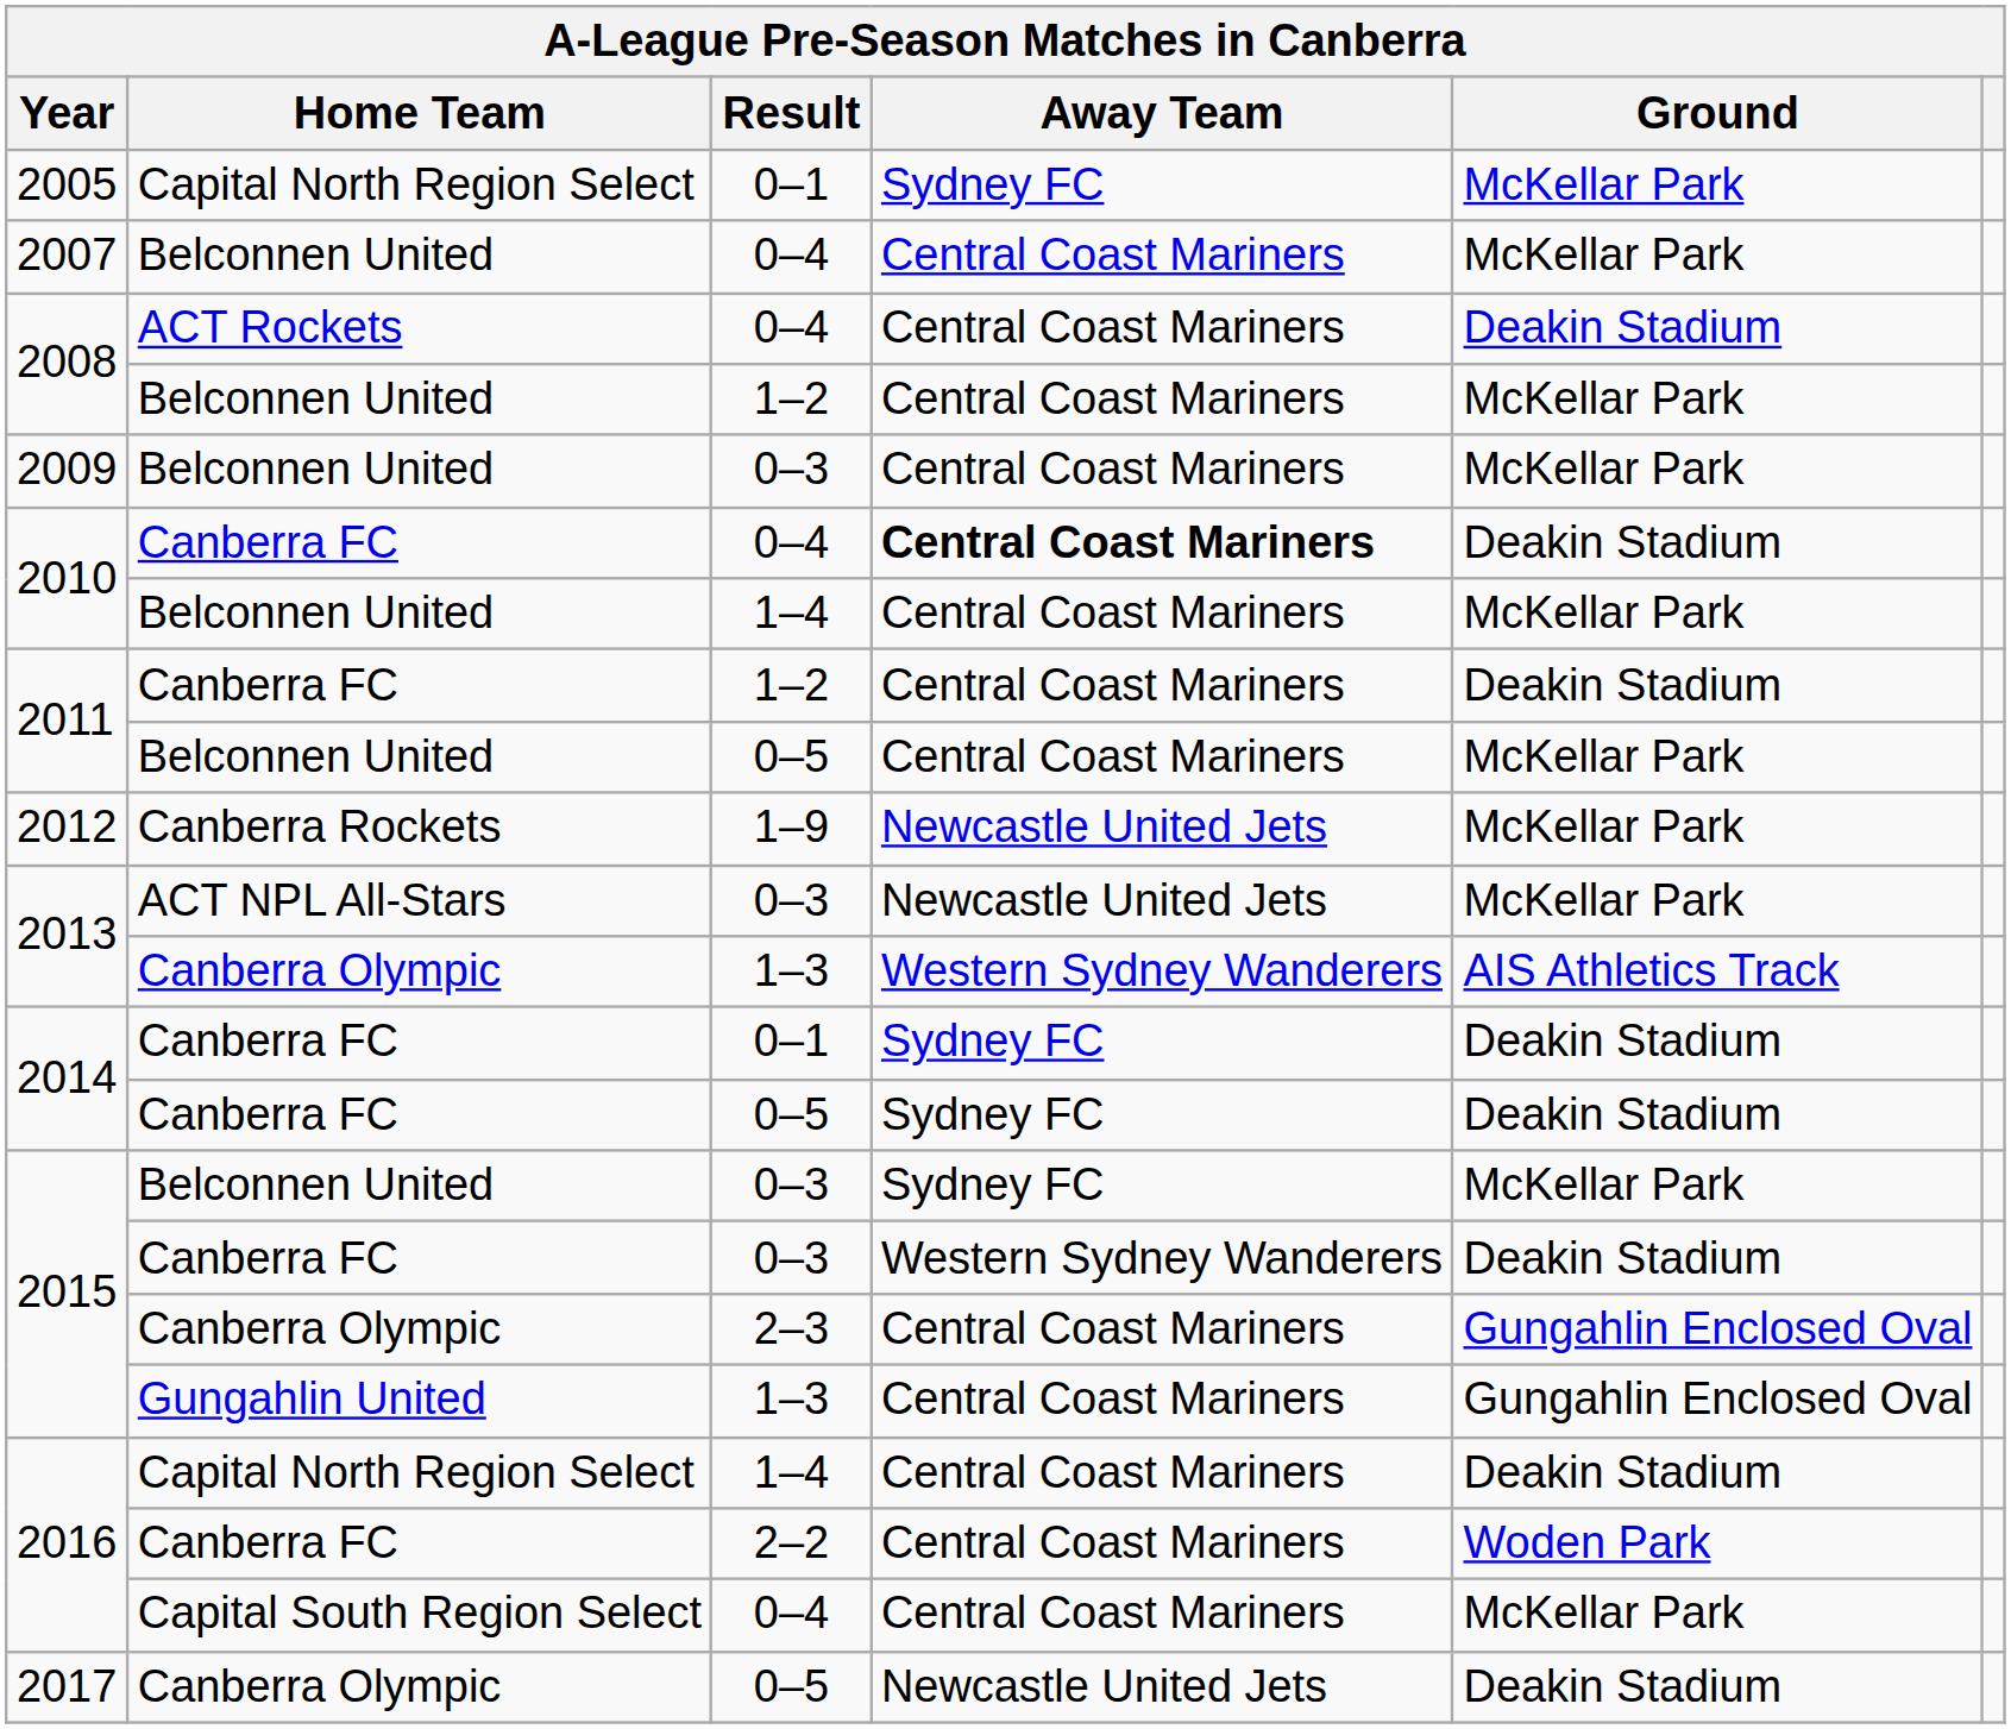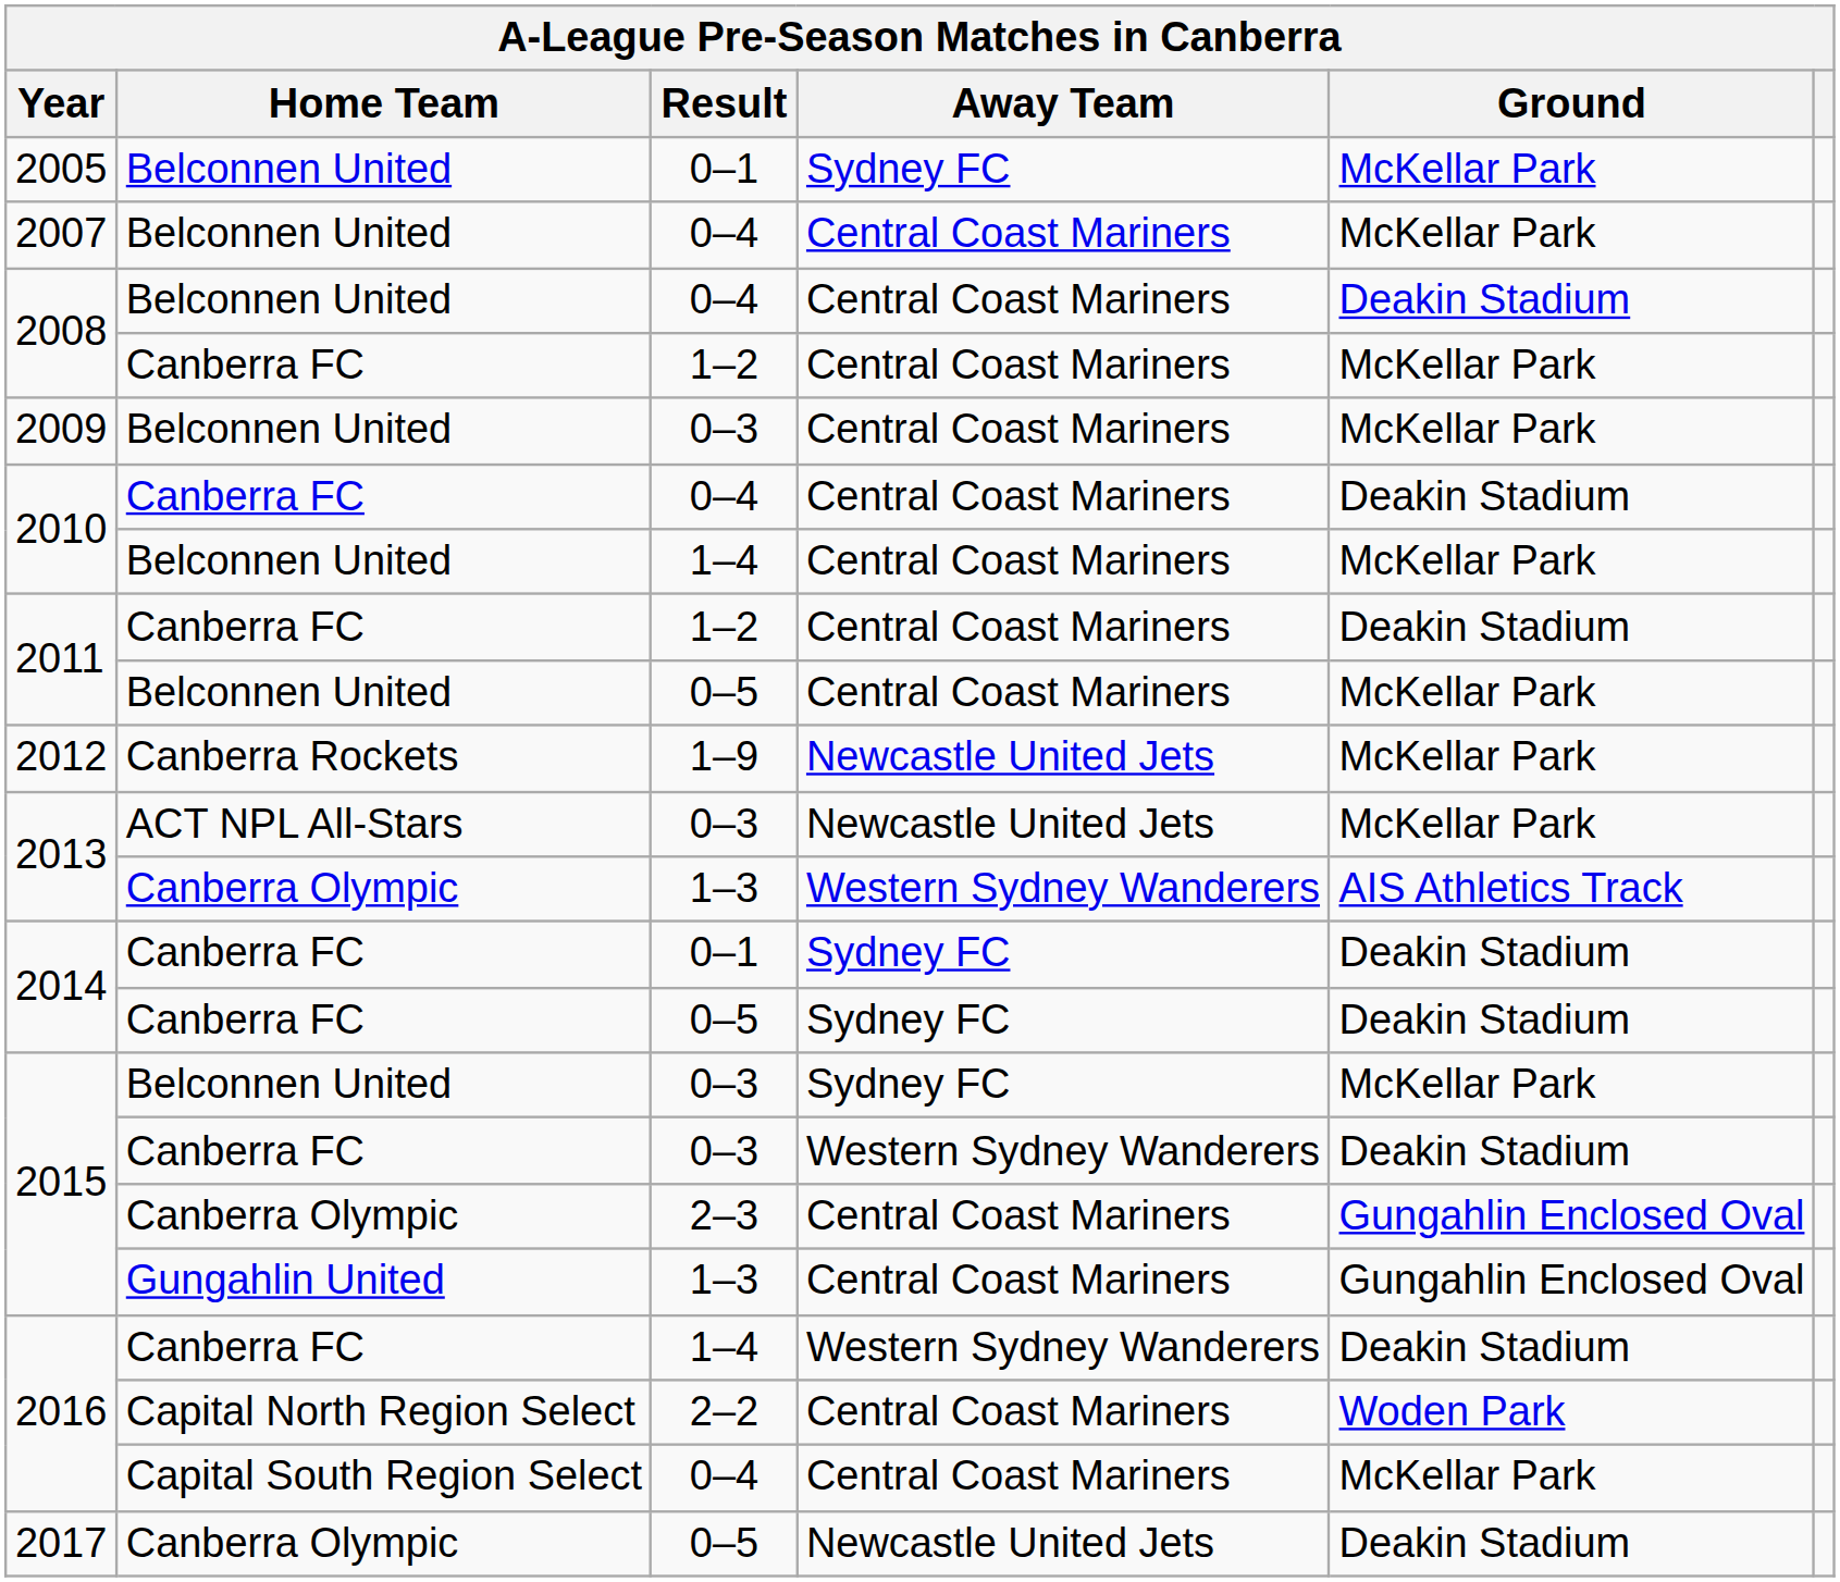2005 | Home Team: Capital North Region Select -> Belconnen United
2008 / 0–4 | Home Team: ACT Rockets -> Belconnen United
2008 / 1–2 | Home Team: Belconnen United -> Canberra FC
2010 / 0–4 | Away Team: bold -> normal
2016 / 1–4 | Home Team: Capital North Region Select -> Canberra FC
2016 / 1–4 | Away Team: Central Coast Mariners -> Western Sydney Wanderers
2016 / 2–2 | Home Team: Canberra FC -> Capital North Region Select
